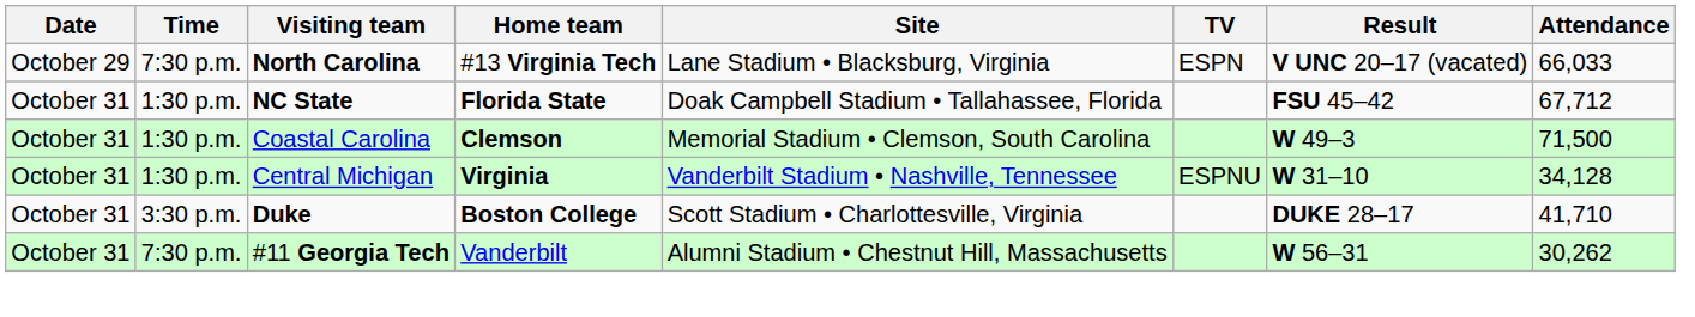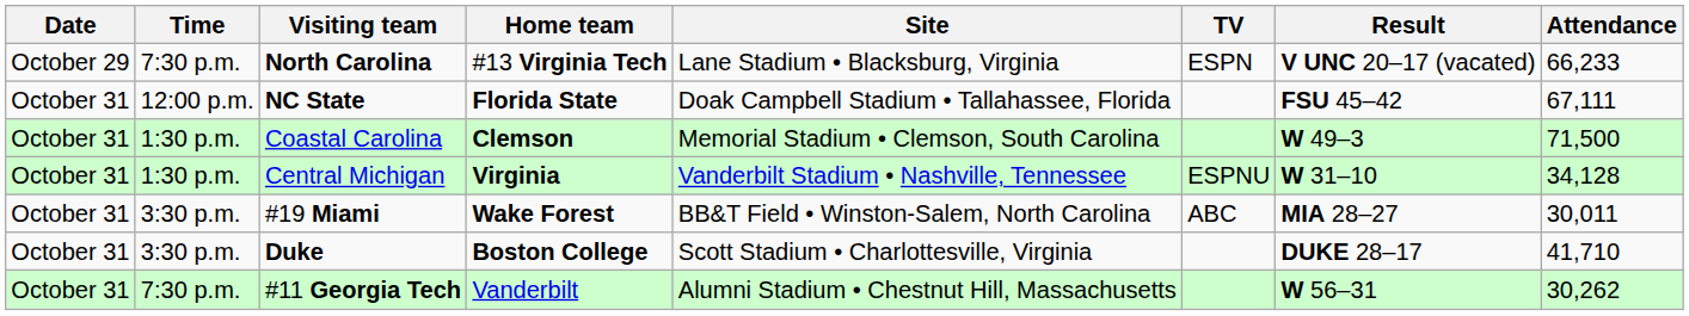North Carolina | Attendance: 66,033 -> 66,233
NC State | Time: 1:30 p.m. -> 12:00 p.m.
NC State | Attendance: 67,712 -> 67,111
+ row: October 31 | 3:30 p.m. | #19 Miami | Wake Forest | BB&T Field • Winston-Salem, North Carolina | ABC | MIA 28–27 | 30,011
